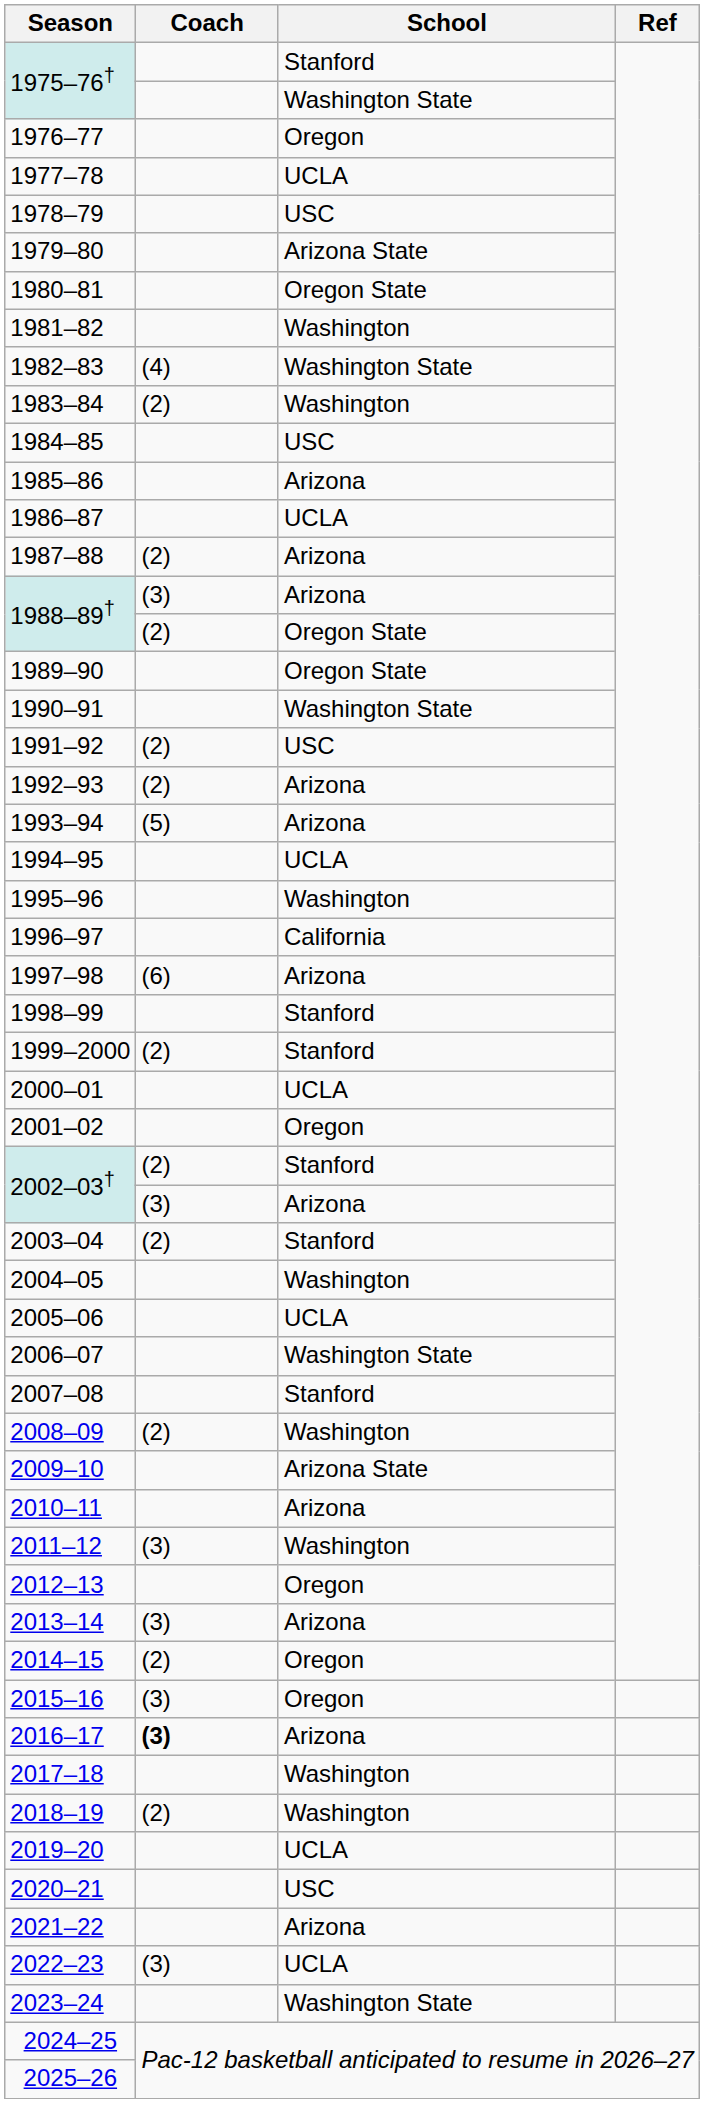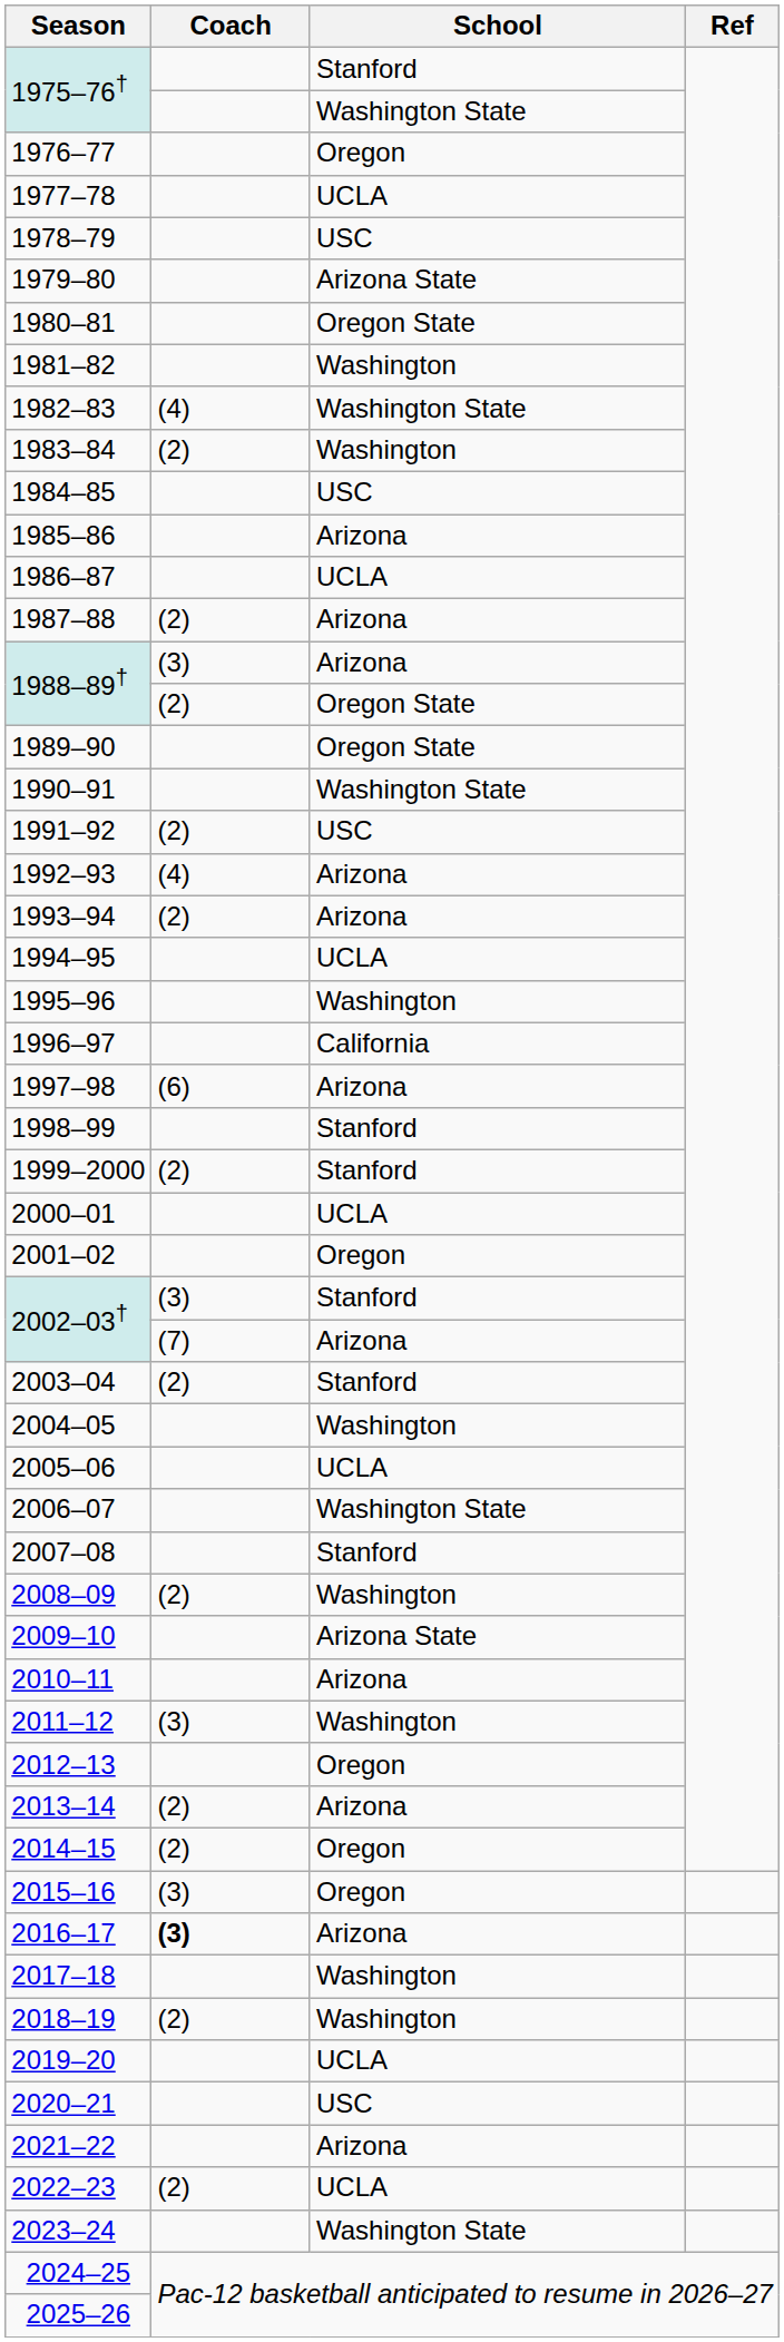1992–93 | Coach: (2) -> (4)
1993–94 | Coach: (5) -> (2)
2002–03† / Stanford | Coach: (2) -> (3)
2002–03† / Arizona | Coach: (3) -> (7)
2013–14 | Coach: (3) -> (2)
2022–23 | Coach: (3) -> (2)
